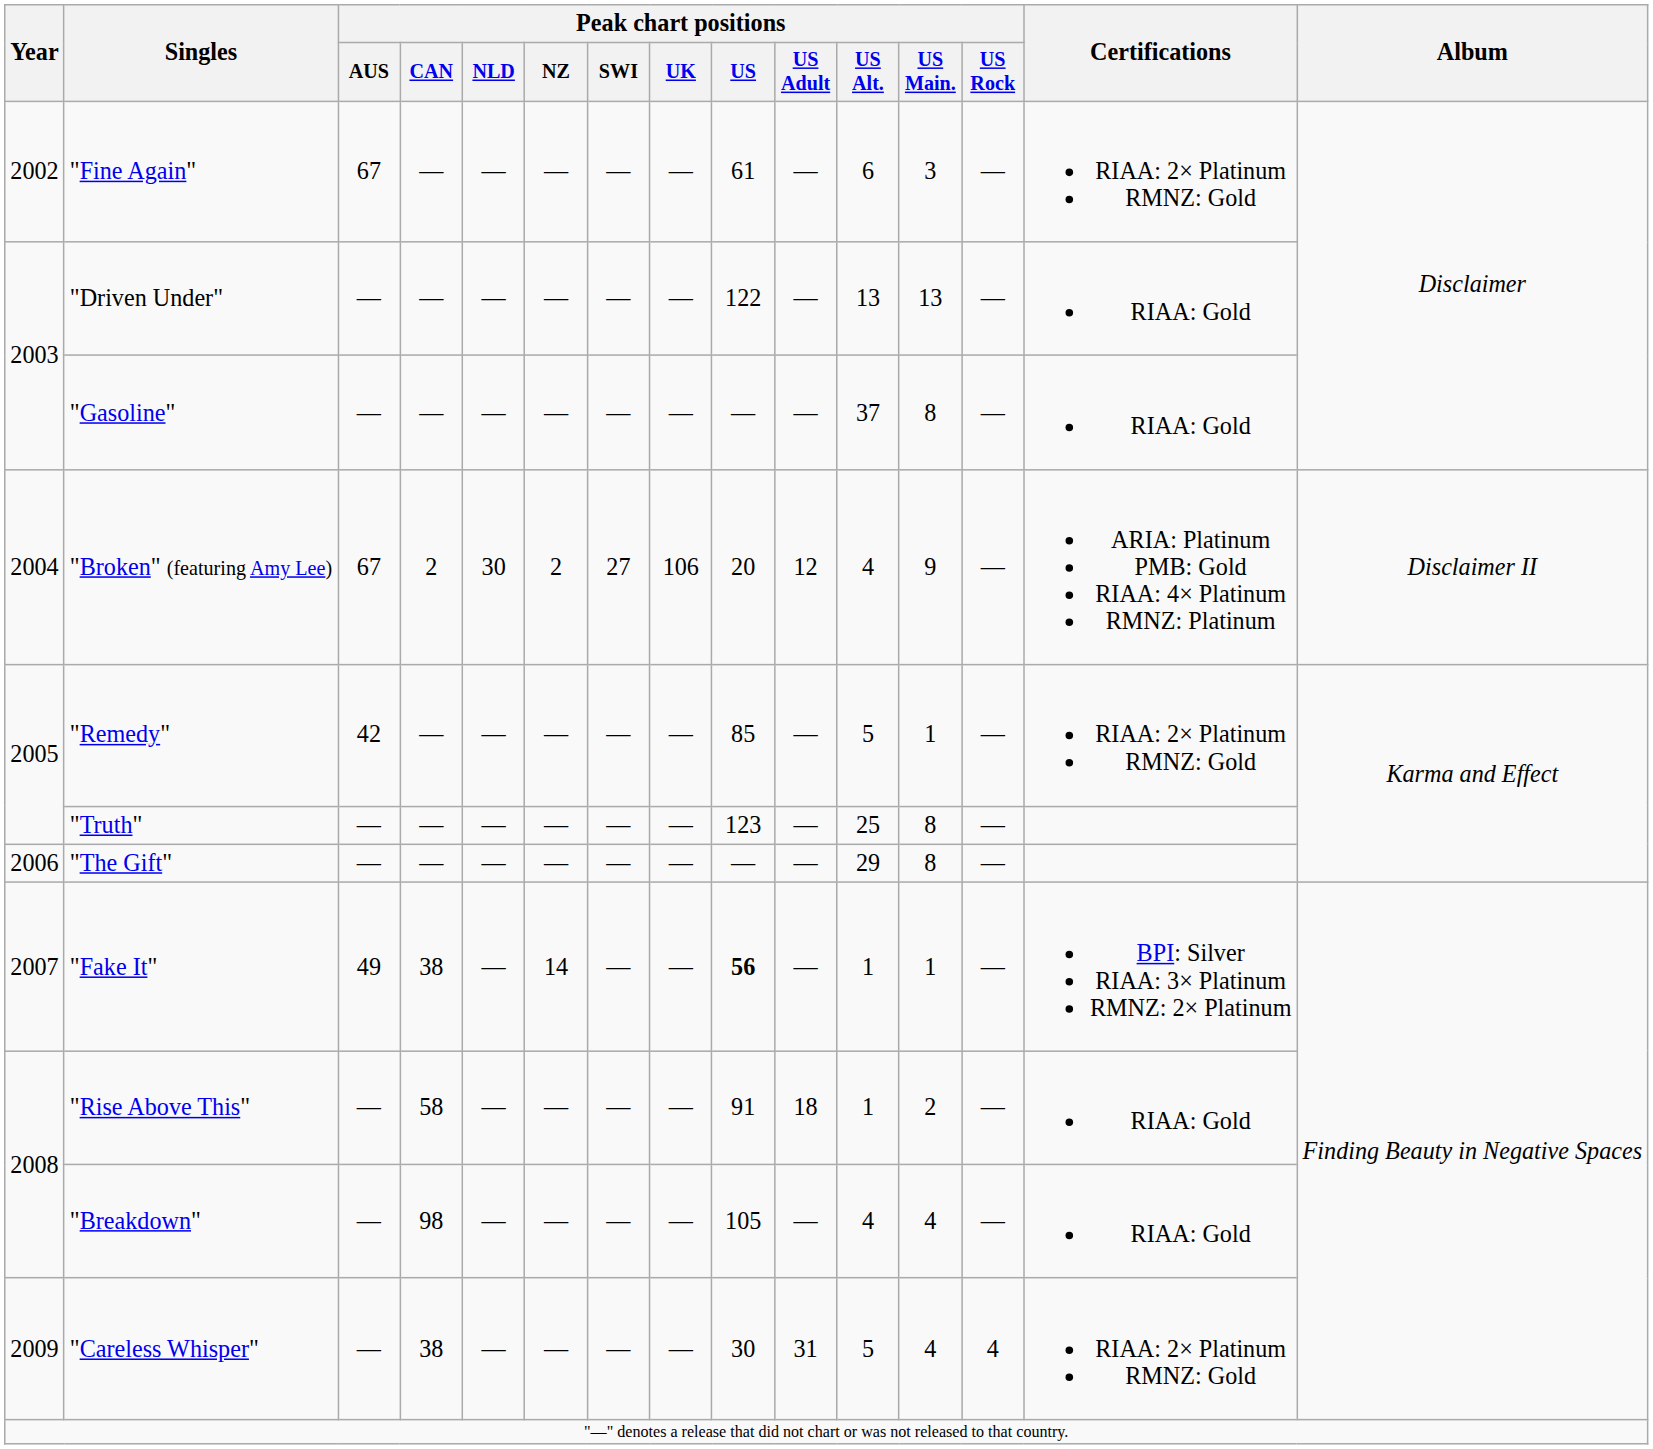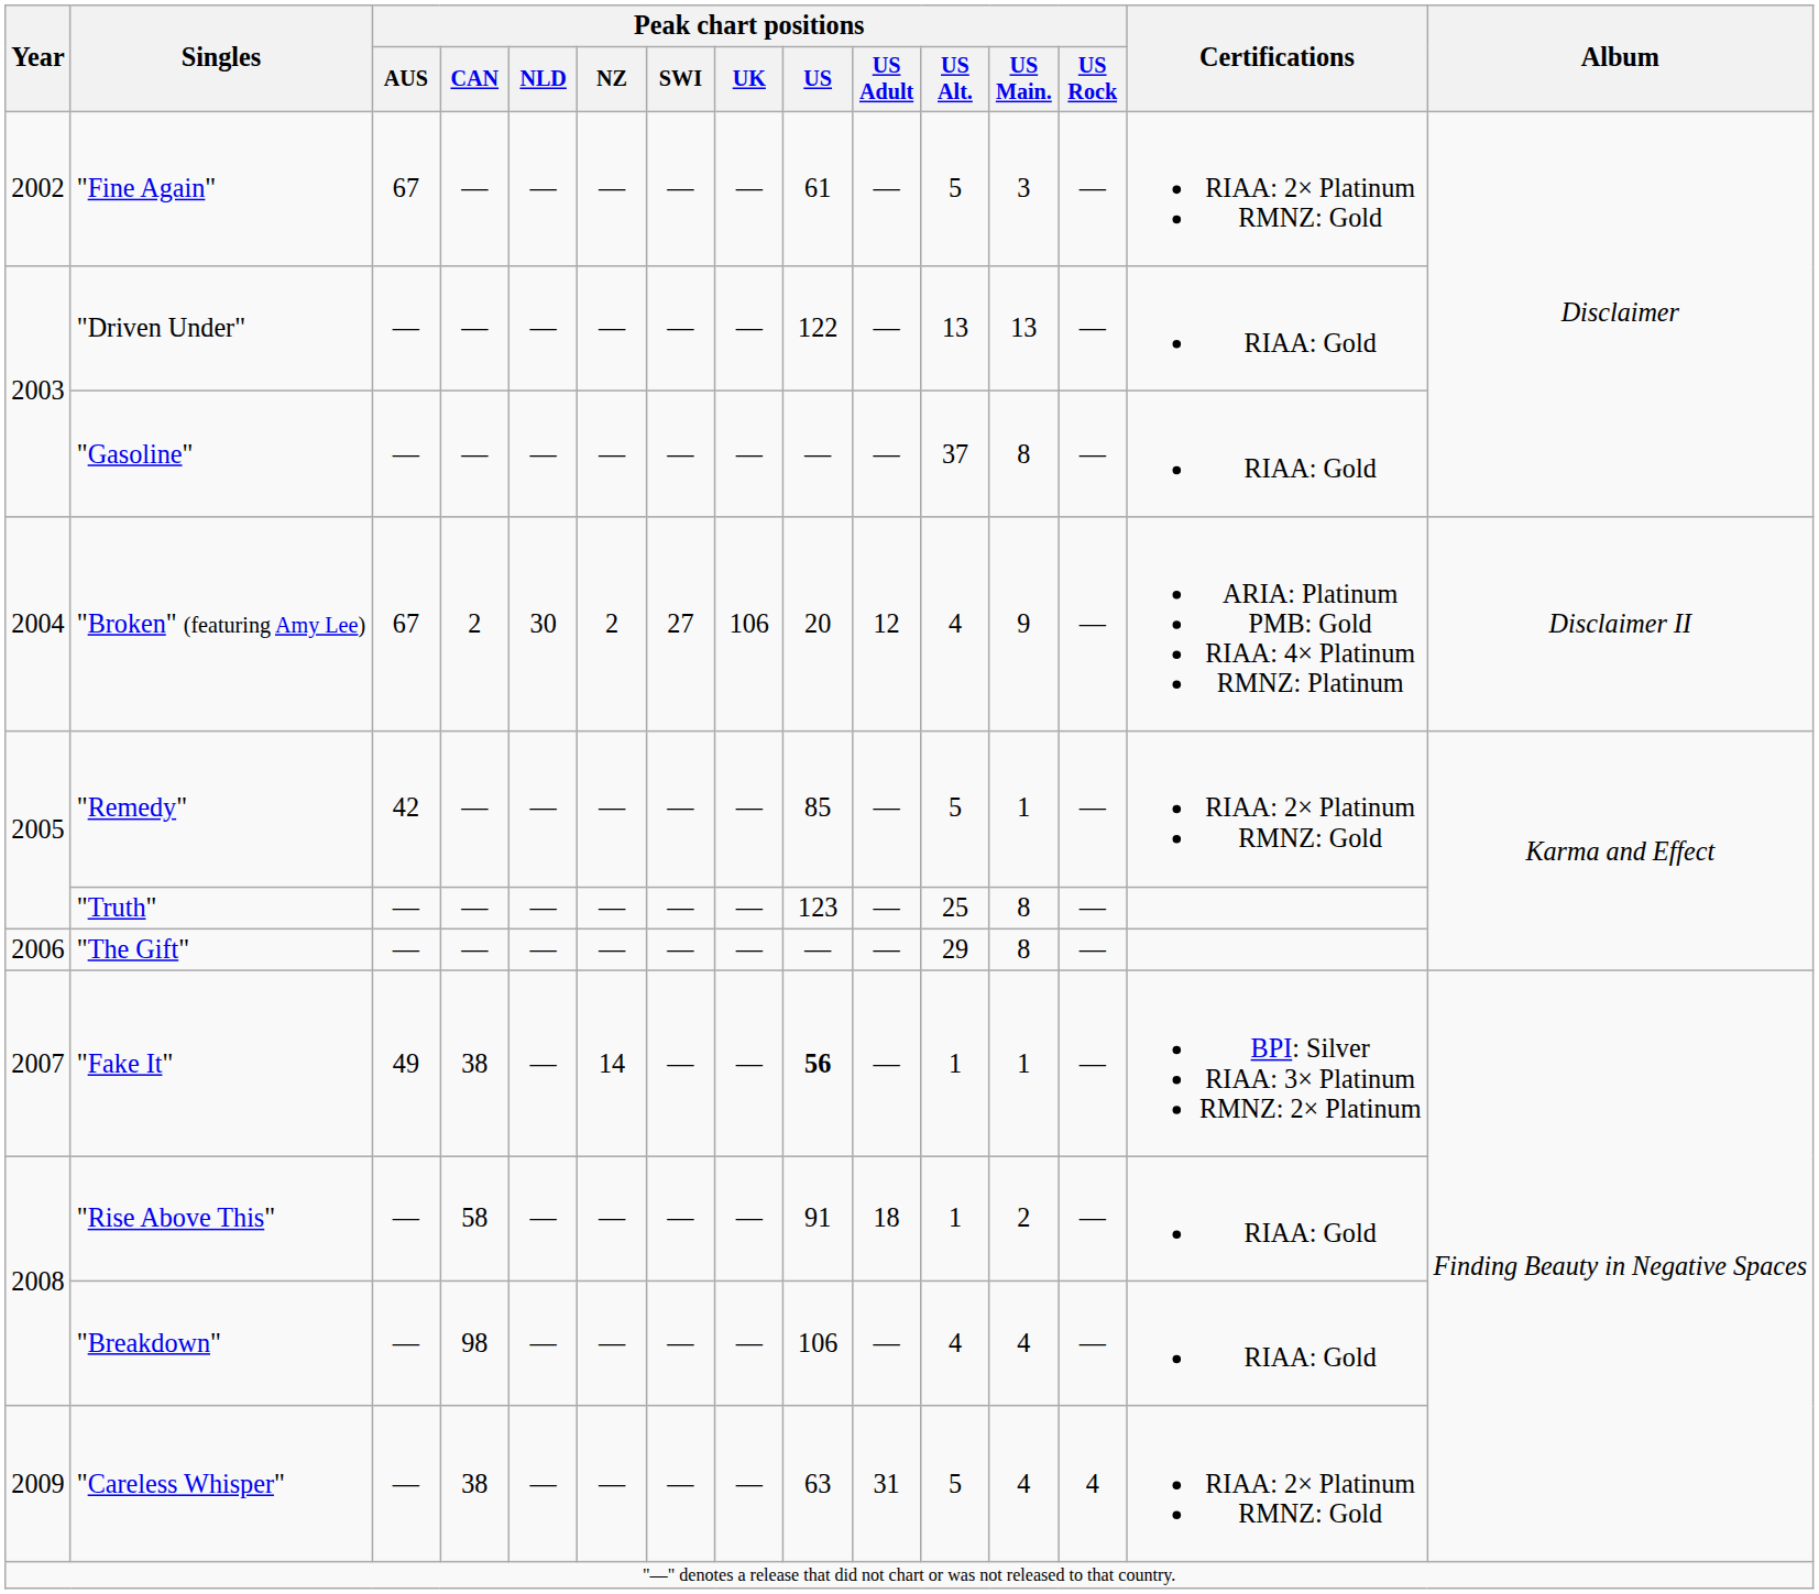"Fine Again" | Peak chart positions / US Alt.: 6 -> 5
"Breakdown" | Peak chart positions / US: 105 -> 106
"Careless Whisper" | Peak chart positions / US: 30 -> 63
